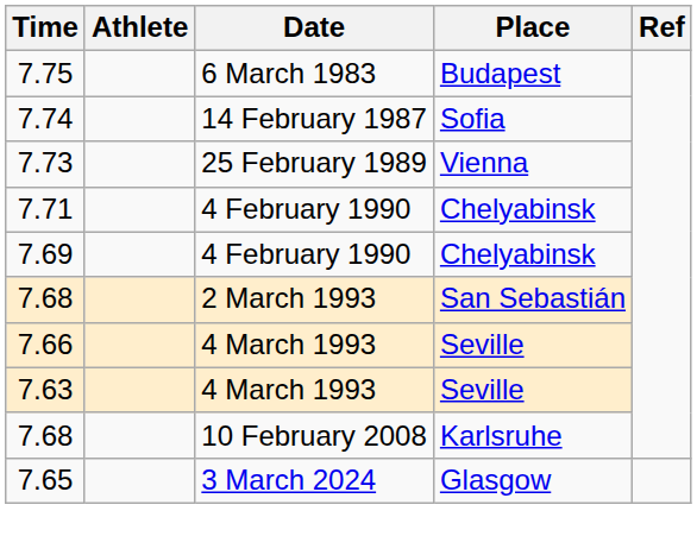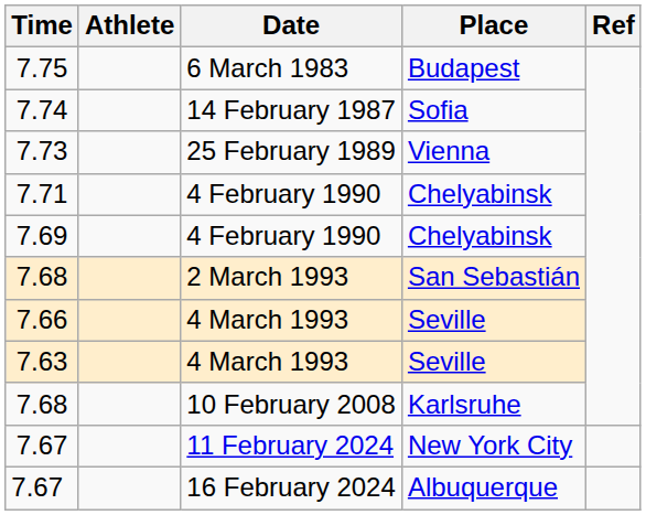+ row: 7.67 | 11 February 2024 | New York City
+ row: 7.67 | 16 February 2024 | Albuquerque
- row: 7.65 | 3 March 2024 | Glasgow
